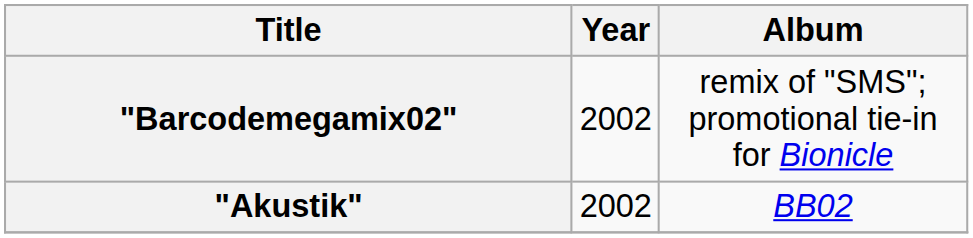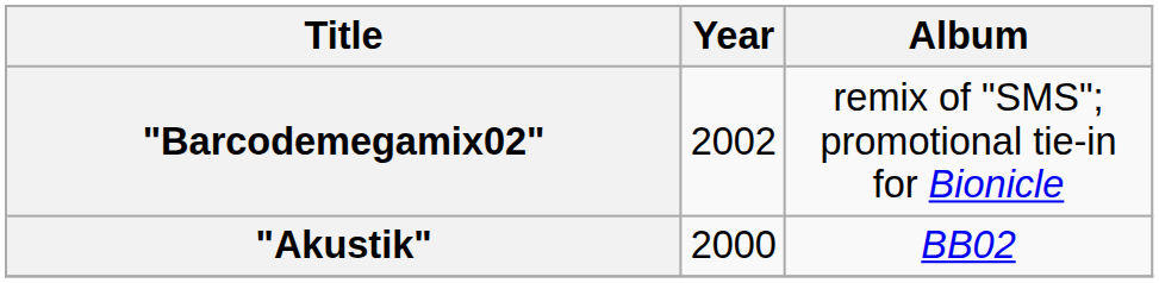"Akustik" | Year: 2002 -> 2000
